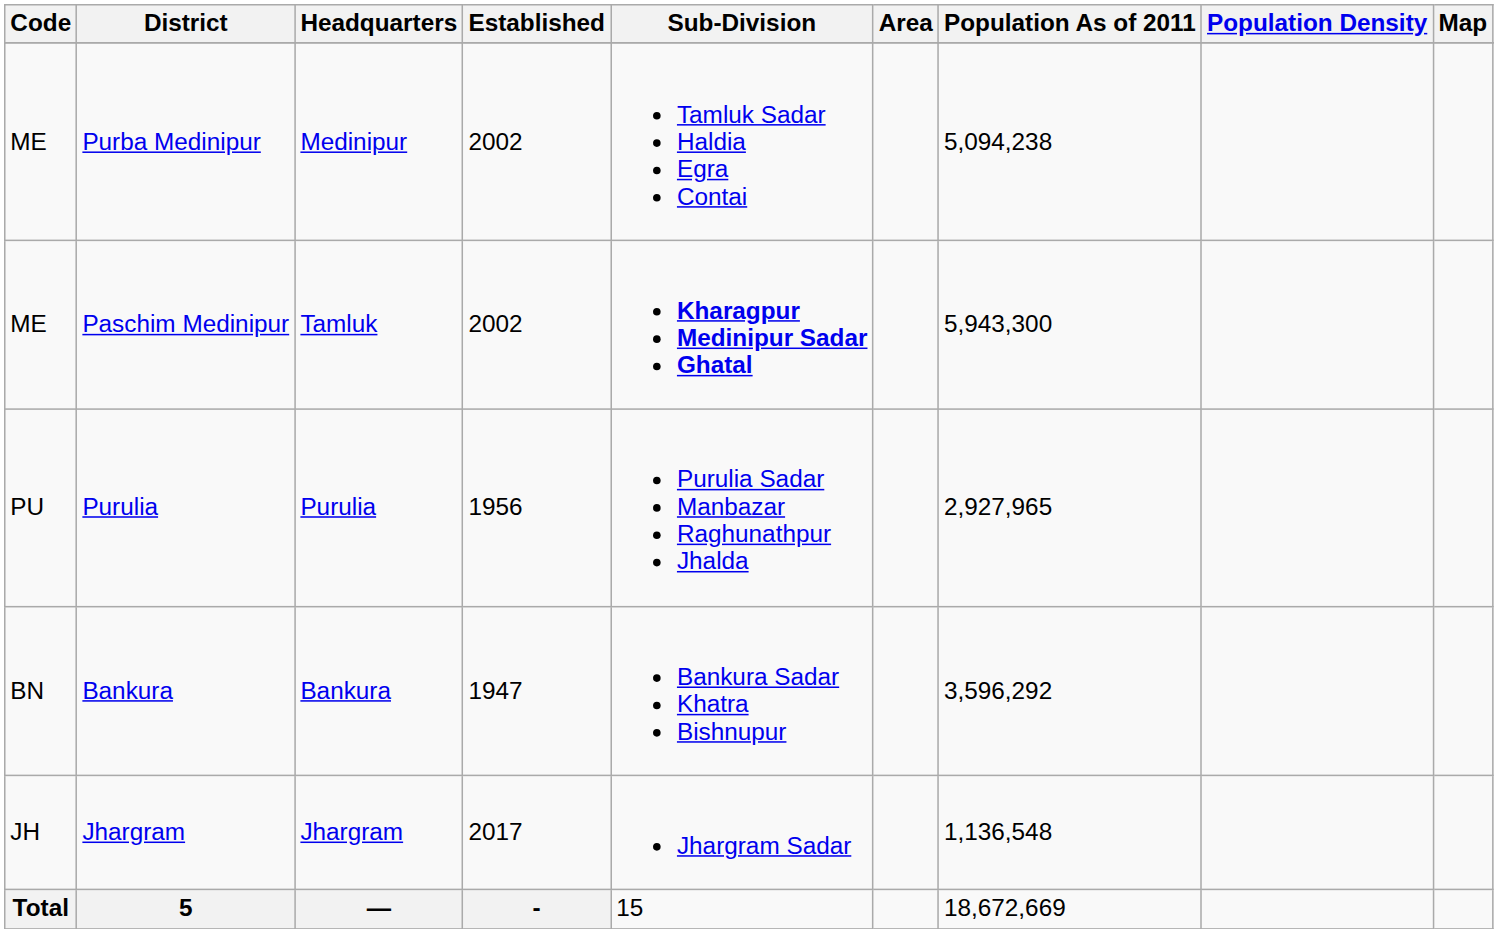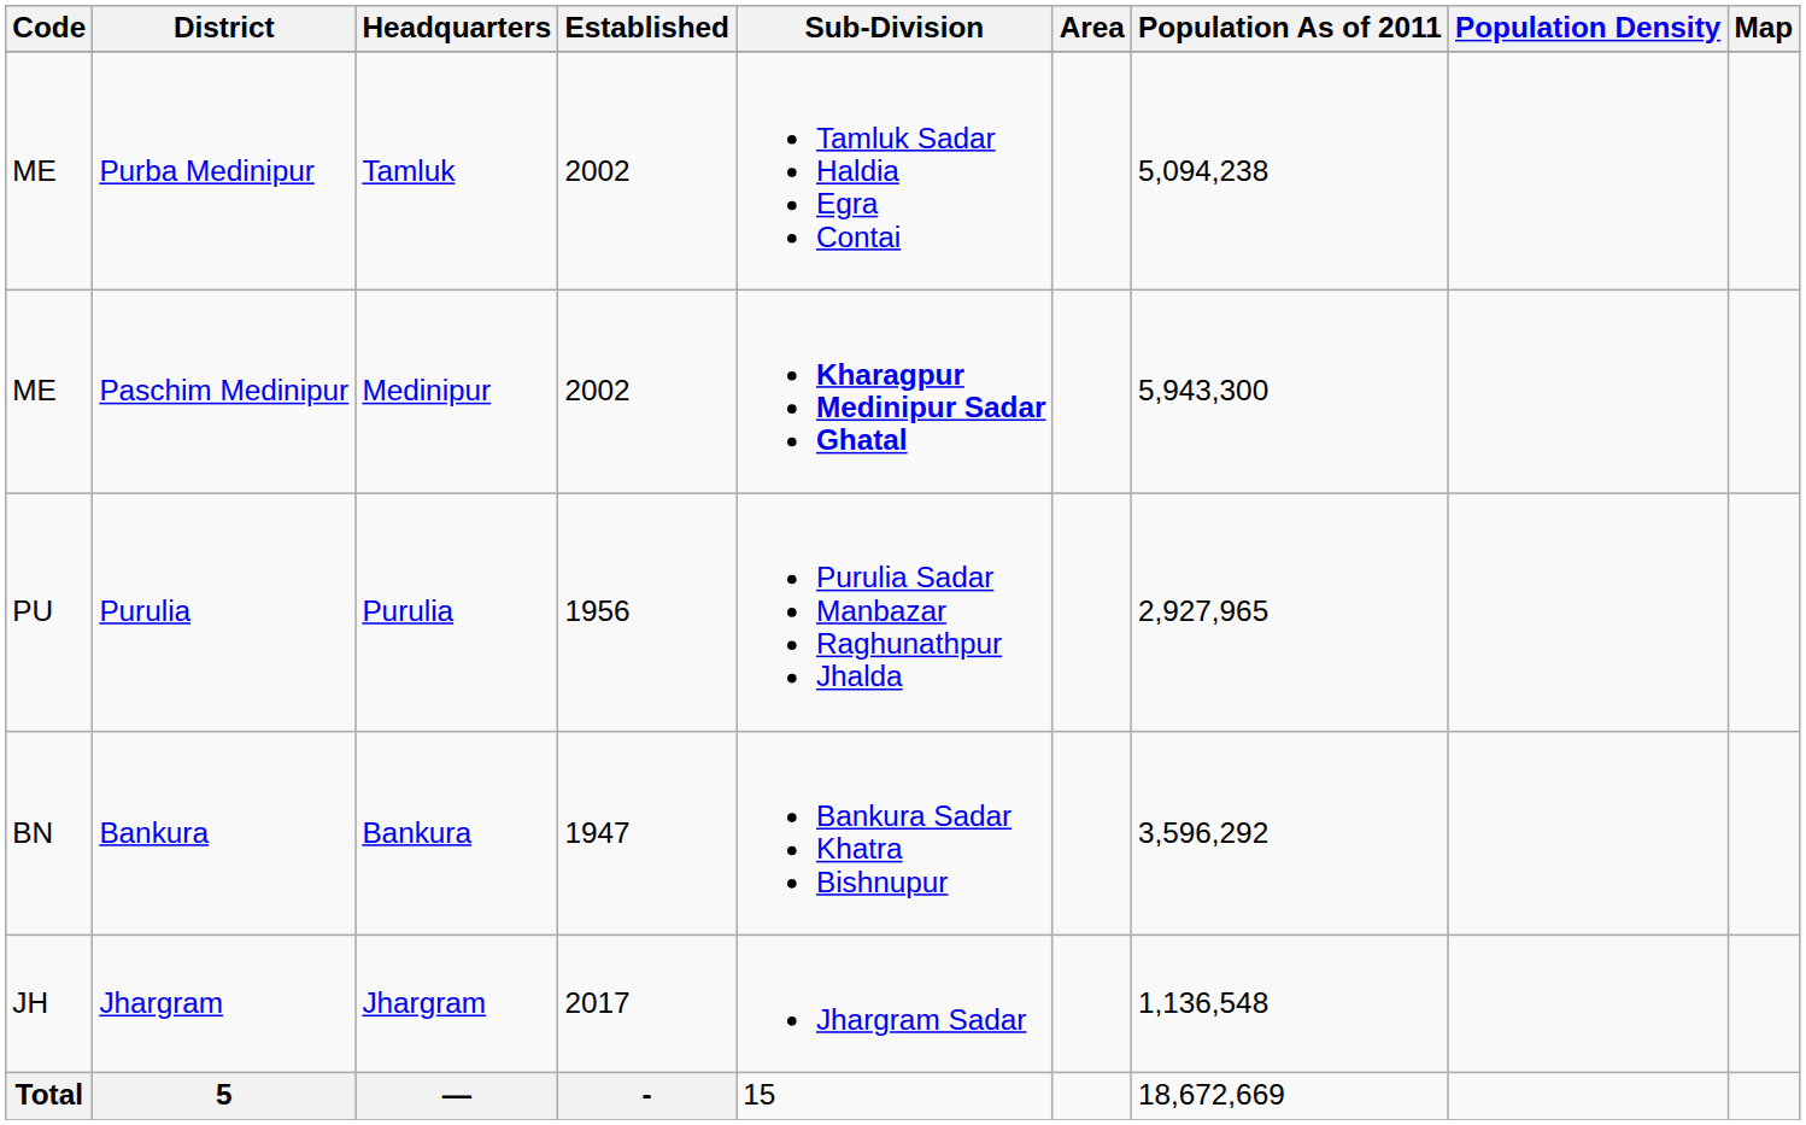Purba Medinipur | Headquarters: Medinipur -> Tamluk
Paschim Medinipur | Headquarters: Tamluk -> Medinipur
